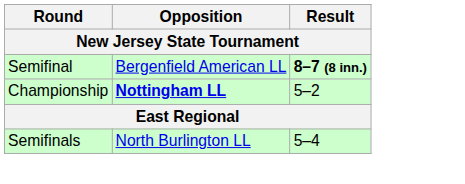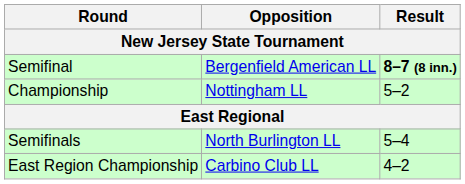Championship | Opposition: bold -> normal
+ row: East Region Championship | Carbino Club LL | 4–2
